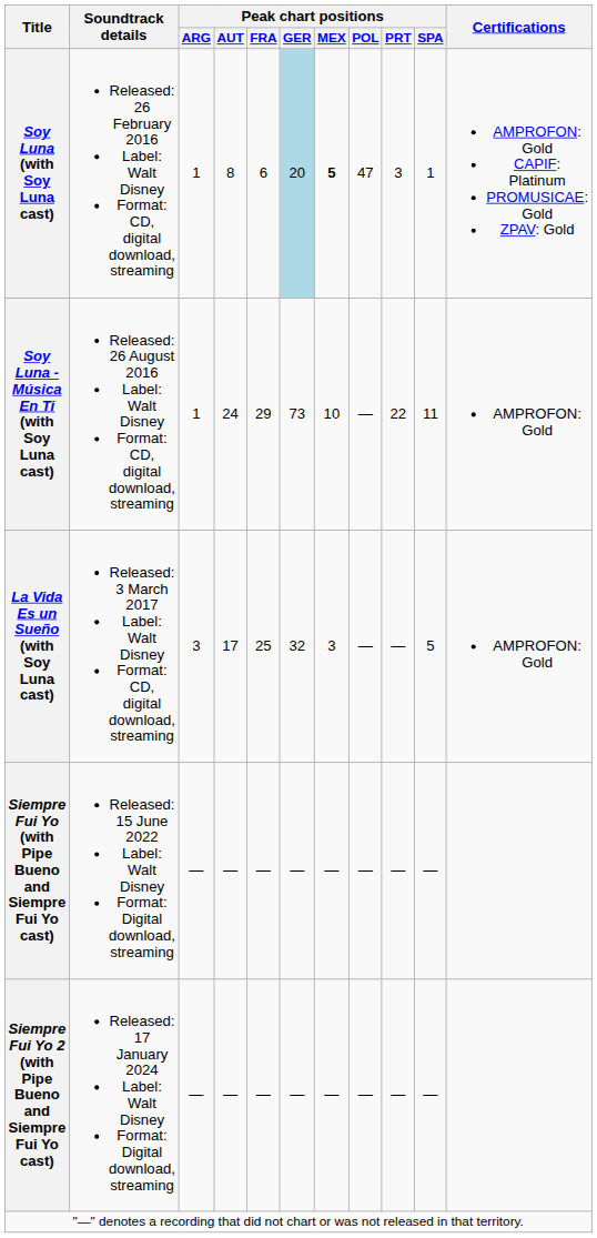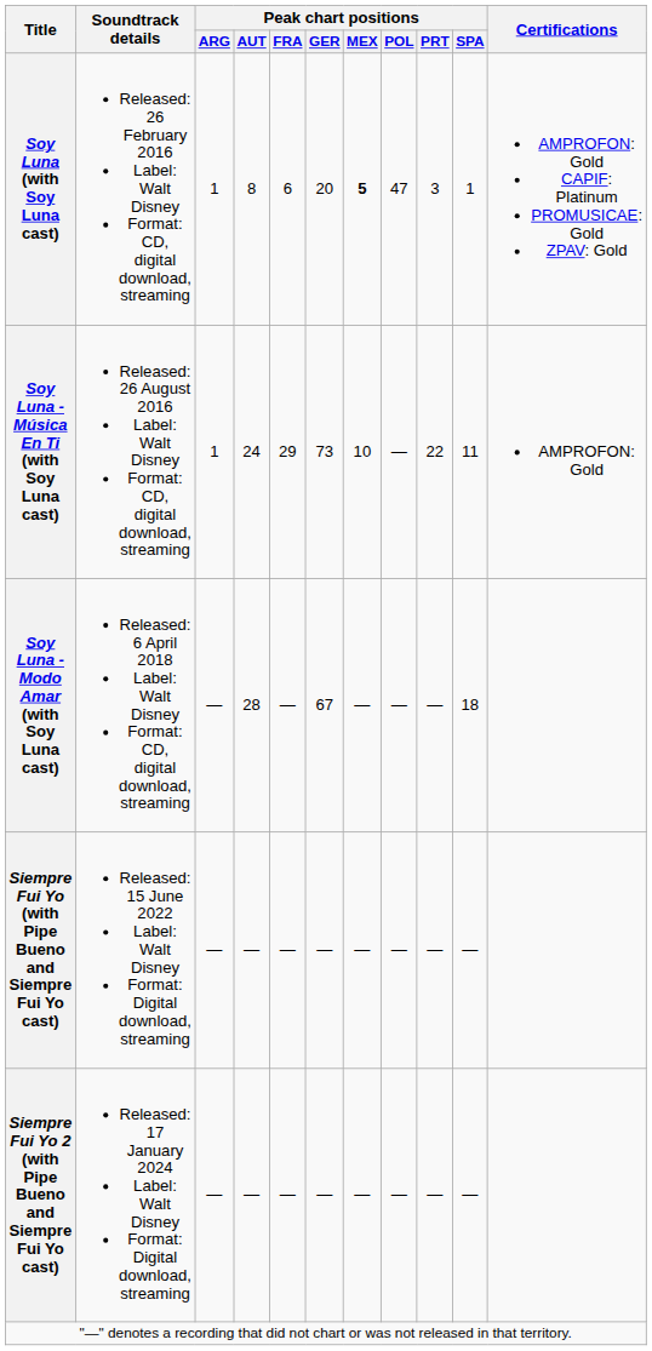Soy Luna (with Soy Luna cast) | Peak chart positions / GER: lightblue background -> no background
- row: La Vida Es un Sueño (with Soy Luna cast) | Released: 3 March 2017 Label: Walt Disney Format: CD, digital download, streaming | 3 | 17 | 25 | 32 | 3 | — | — | 5 | AMPROFON: Gold
+ row: Soy Luna - Modo Amar (with Soy Luna cast) | Released: 6 April 2018 Label: Walt Disney Format: CD, digital download, streaming | — | 28 | — | 67 | — | — | — | 18
